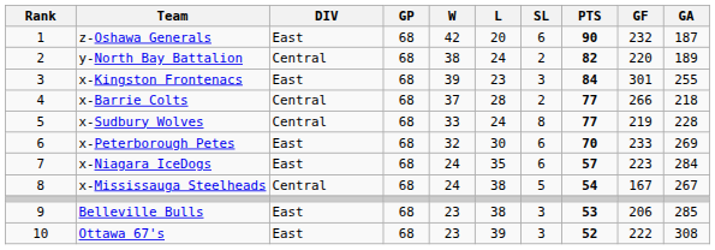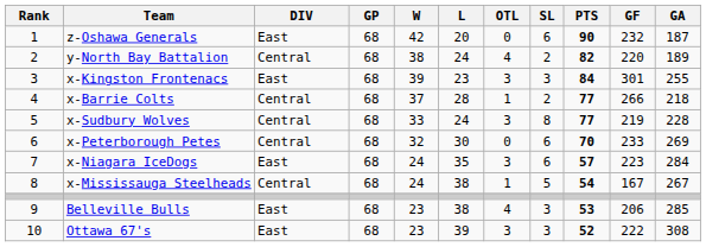+ column: OTL | 0 | 4 | 3 | 1 | 3 | 0 | 3 | 1 | 4 | 3
x-Peterborough Petes | DIV: East -> Central
